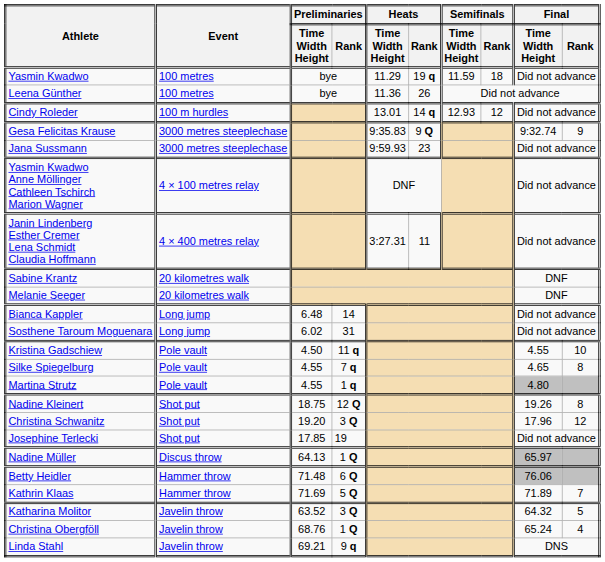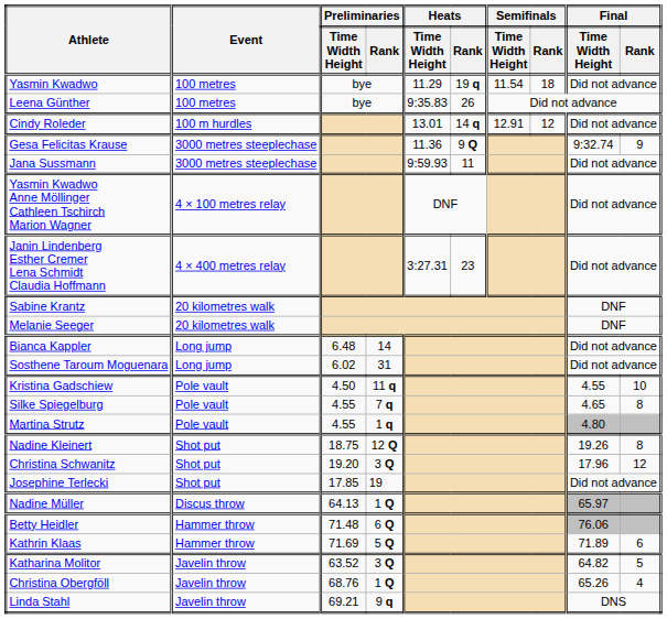Yasmin Kwadwo | Semifinals / Time Width Height: 11.59 -> 11.54
Leena Günther | Heats / Time Width Height: 11.36 -> 9:35.83
Cindy Roleder | Semifinals / Time Width Height: 12.93 -> 12.91
Gesa Felicitas Krause | Heats / Time Width Height: 9:35.83 -> 11.36
Jana Sussmann | Heats / Rank: 23 -> 11
Janin Lindenberg Esther Cremer Lena Schmidt Claudia Hoffmann | Heats / Rank: 11 -> 23
Kathrin Klaas | Final / Rank: 7 -> 6
Katharina Molitor | Final / Time Width Height: 64.32 -> 64.82
Christina Obergföll | Final / Time Width Height: 65.24 -> 65.26
